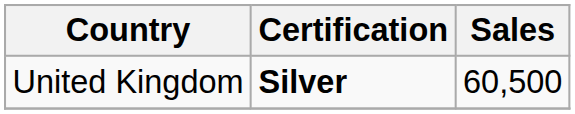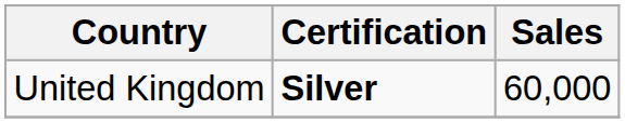United Kingdom | Sales: 60,500 -> 60,000
